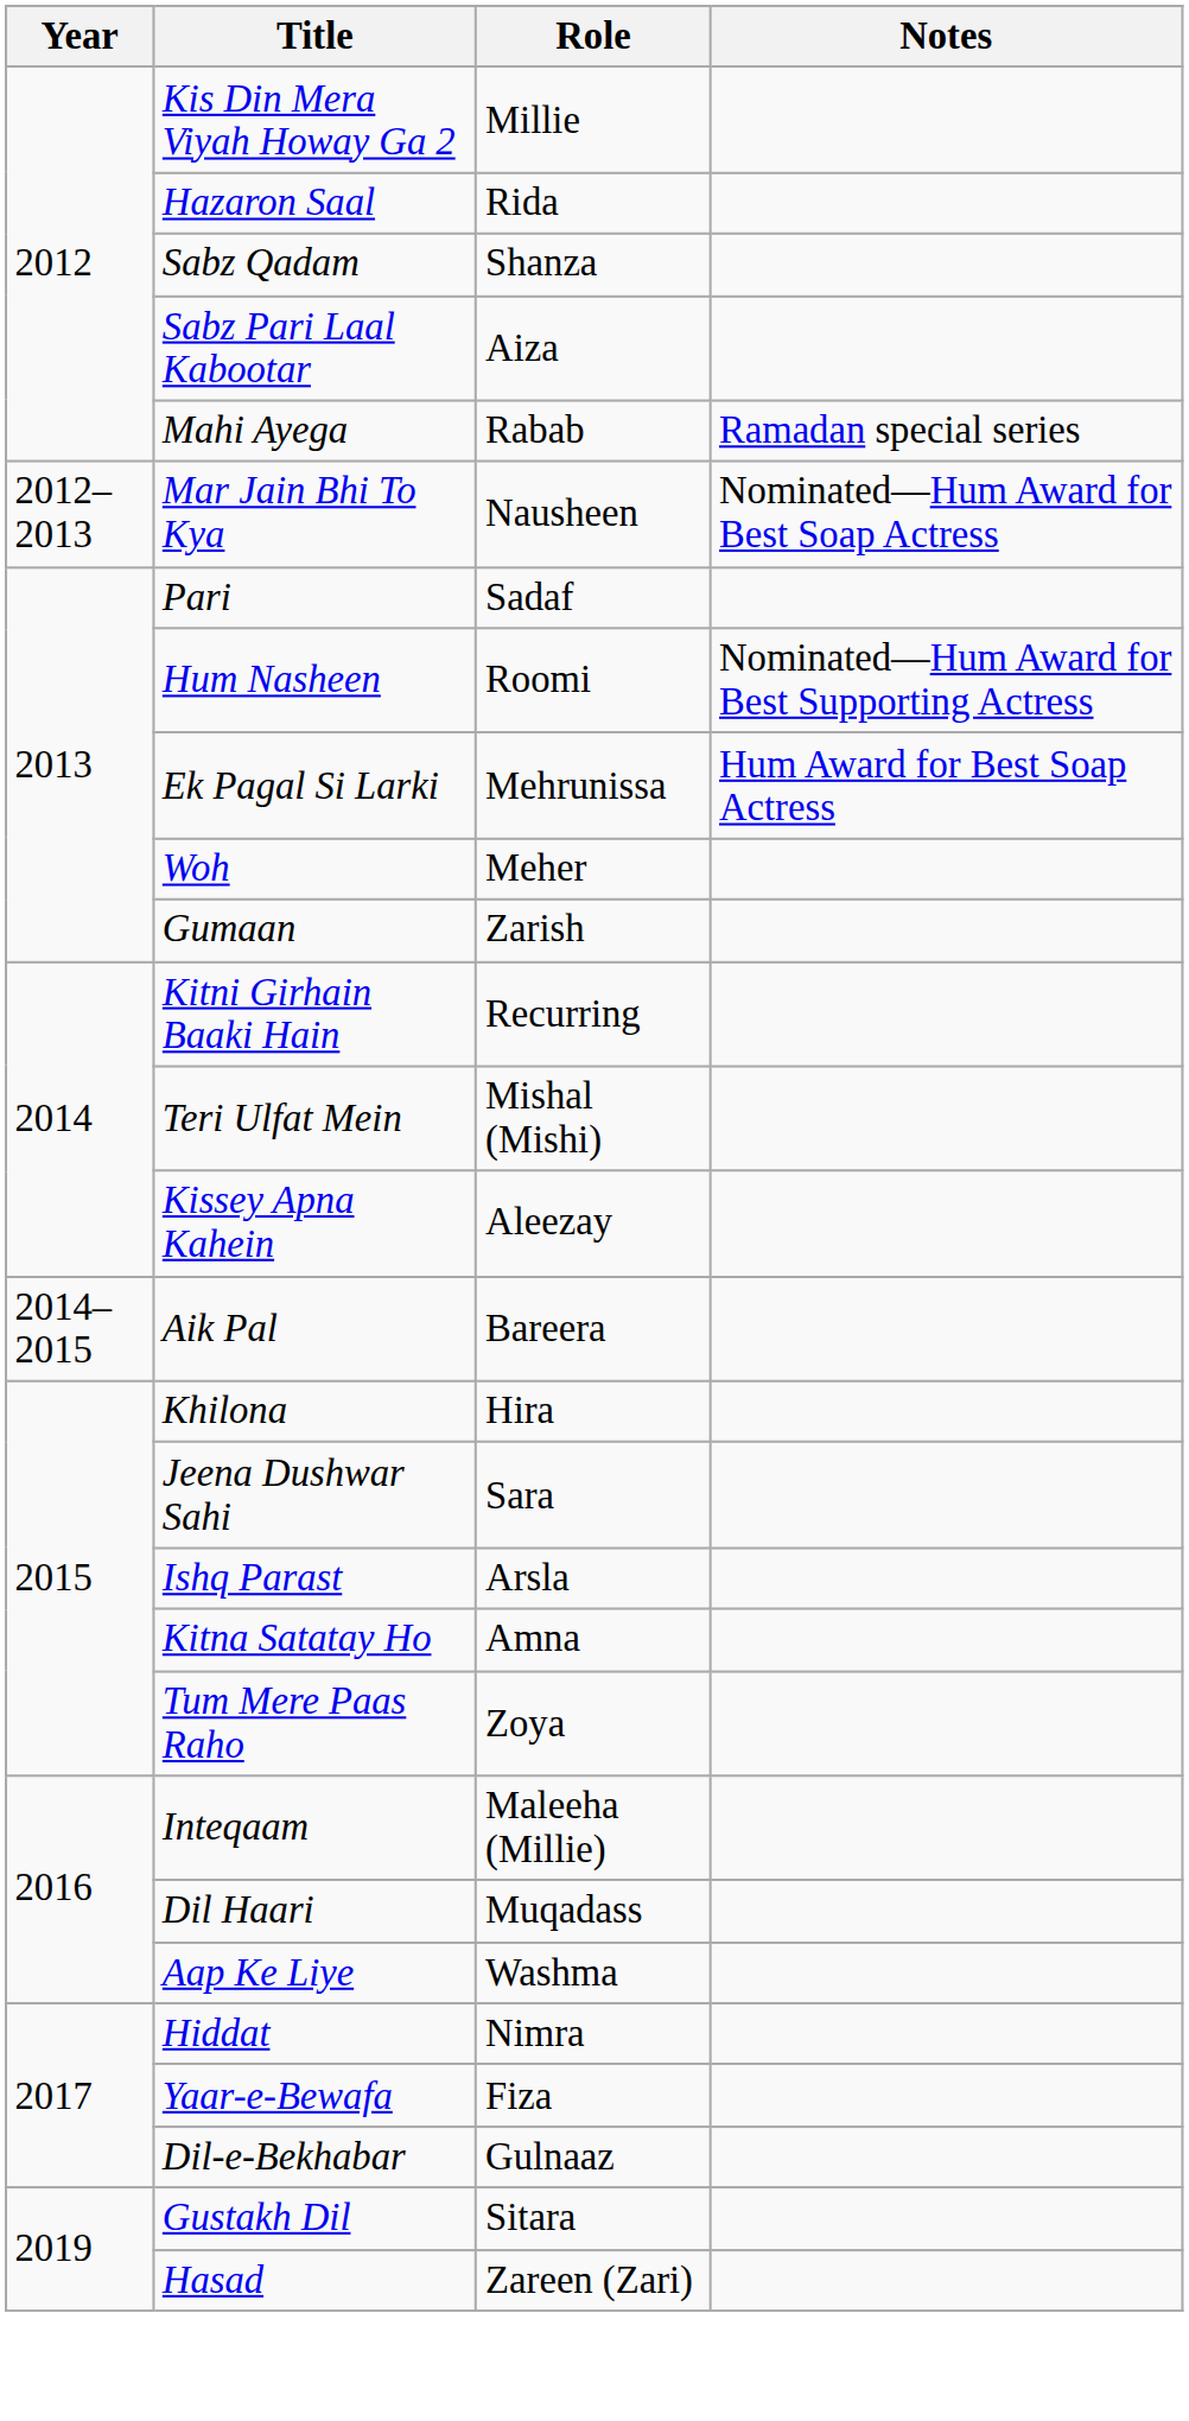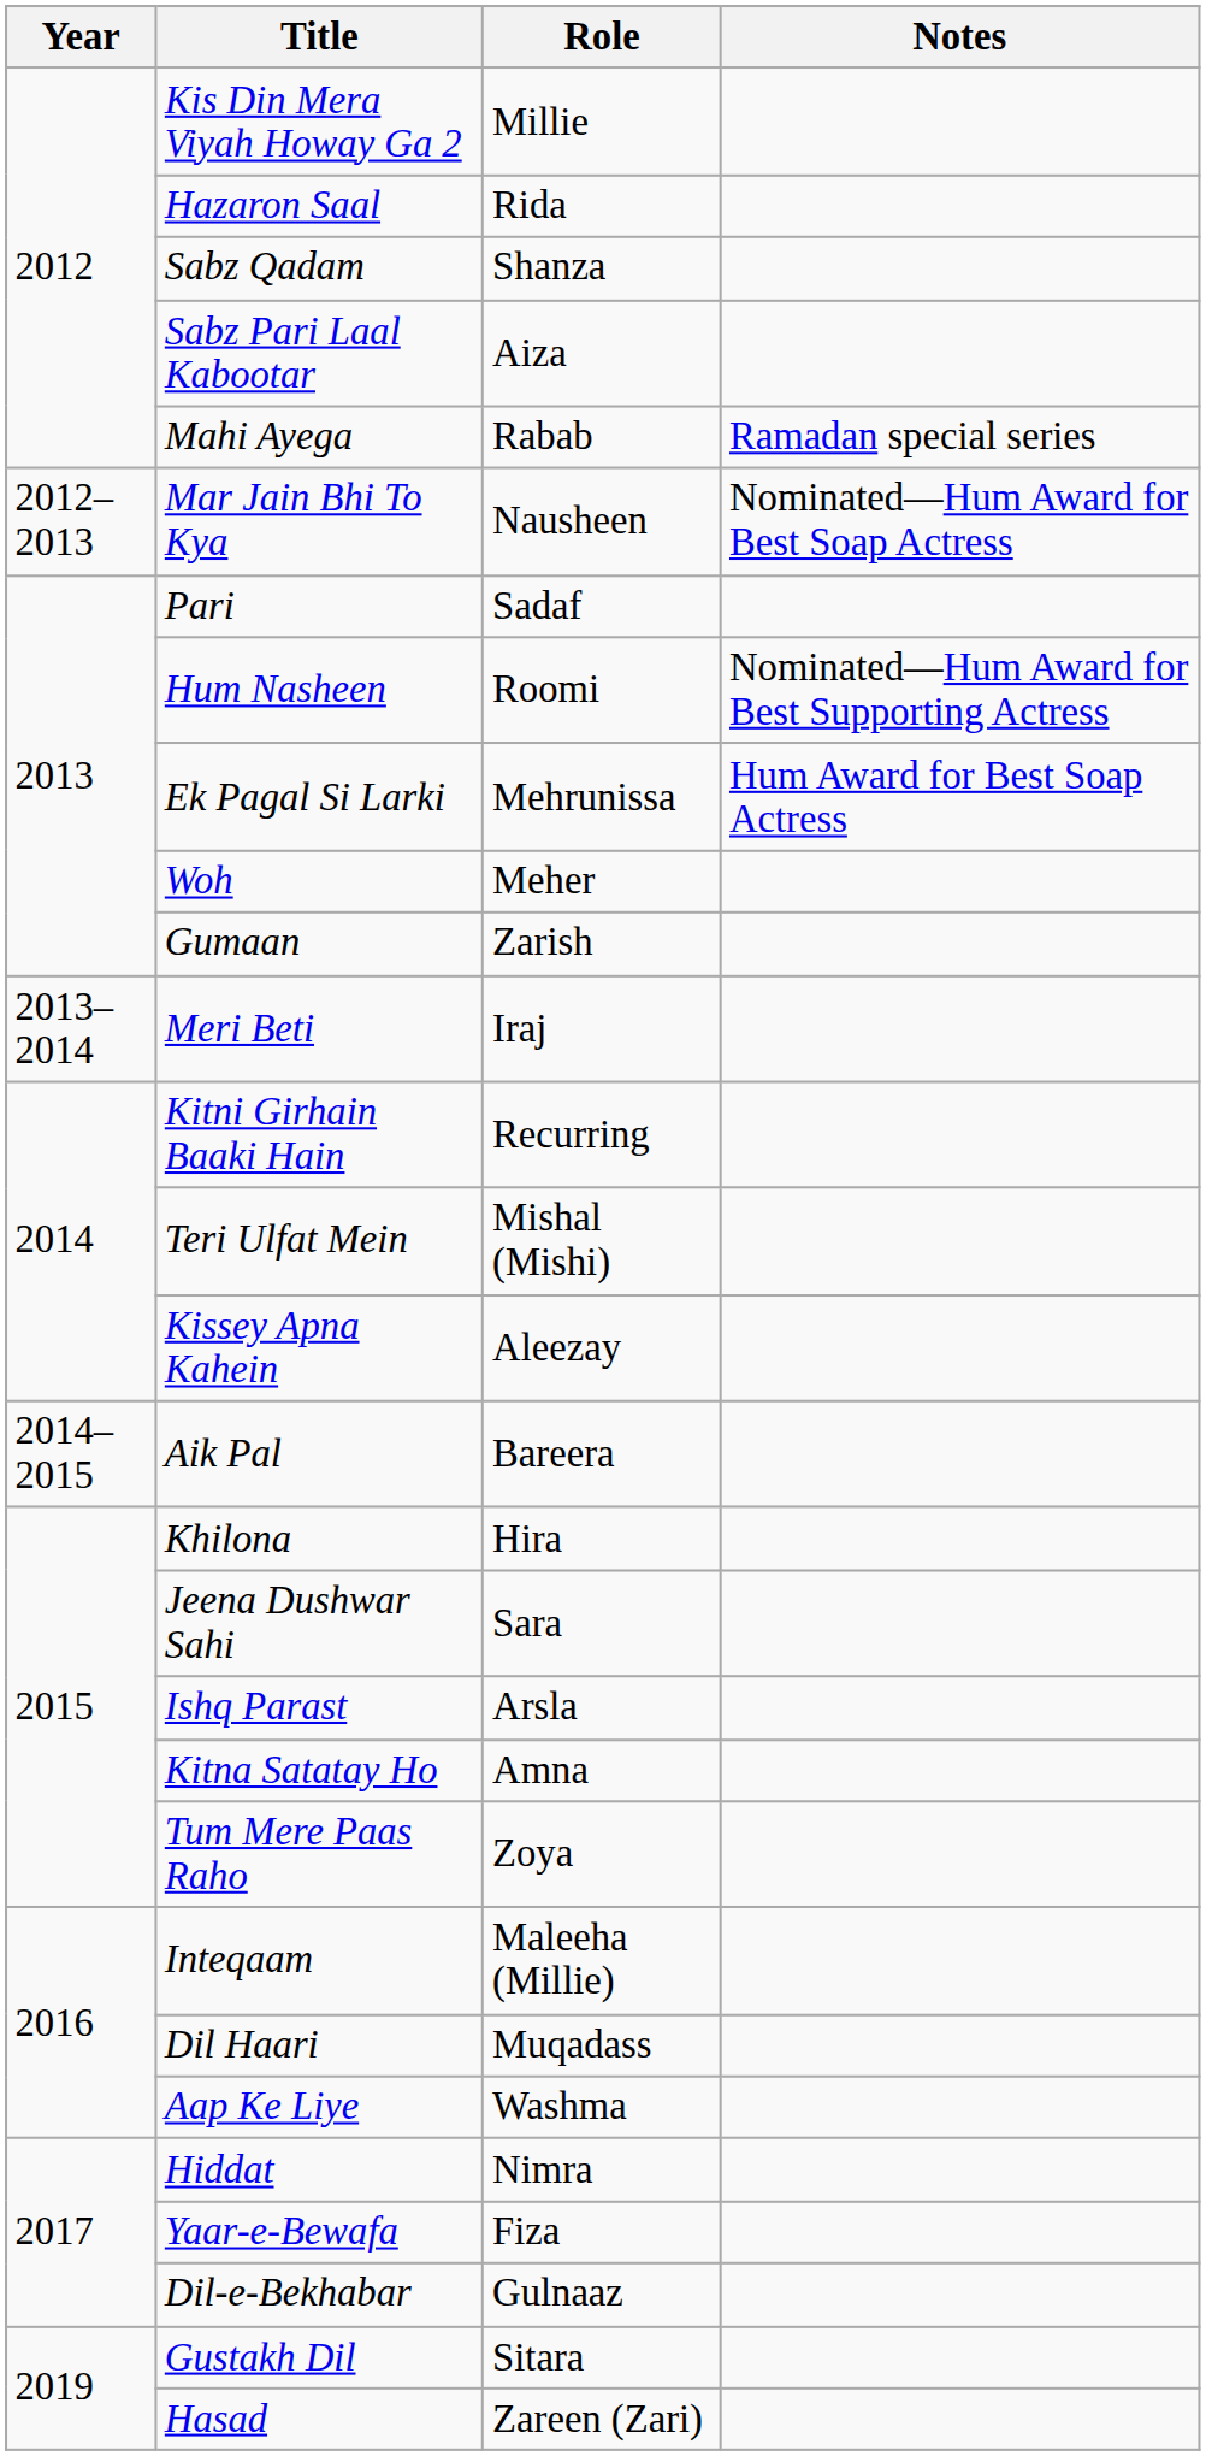+ row: 2013–2014 | Meri Beti | Iraj
